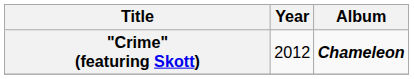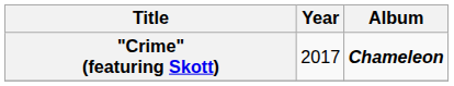"Crime" (featuring Skott) | Year: 2012 -> 2017
